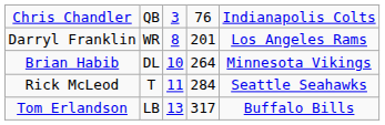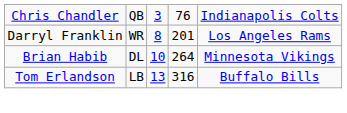- row: Rick McLeod | T | 11 | 284 | Seattle Seahawks
Tom Erlandson | column 4: 317 -> 316
